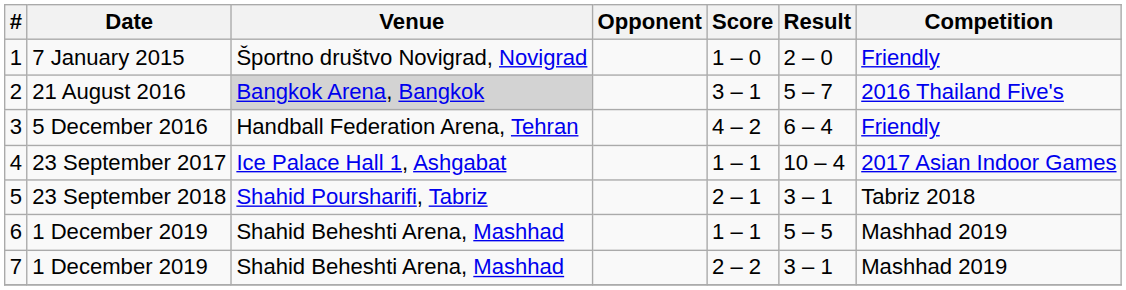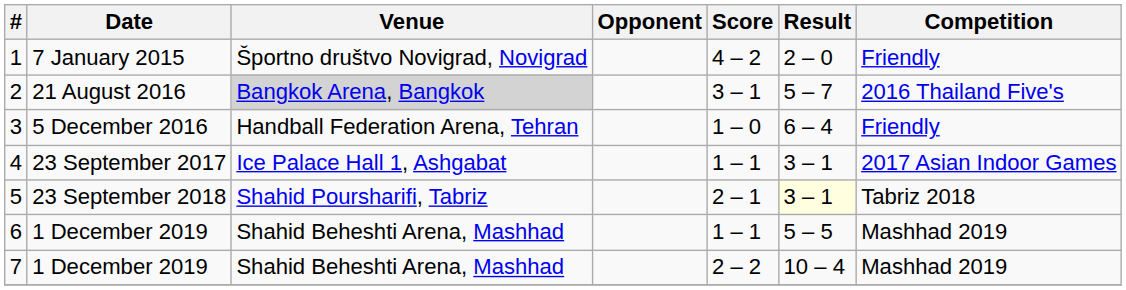1 | Score: 1 – 0 -> 4 – 2
3 | Score: 4 – 2 -> 1 – 0
4 | Result: 10 – 4 -> 3 – 1
5 | Result: no background -> lightyellow background
7 | Result: 3 – 1 -> 10 – 4
